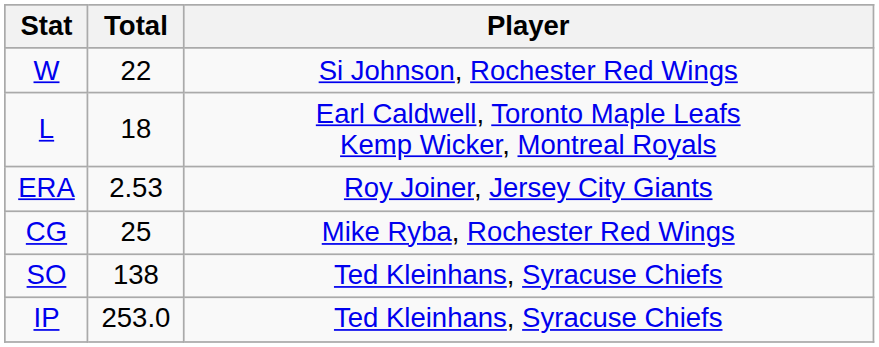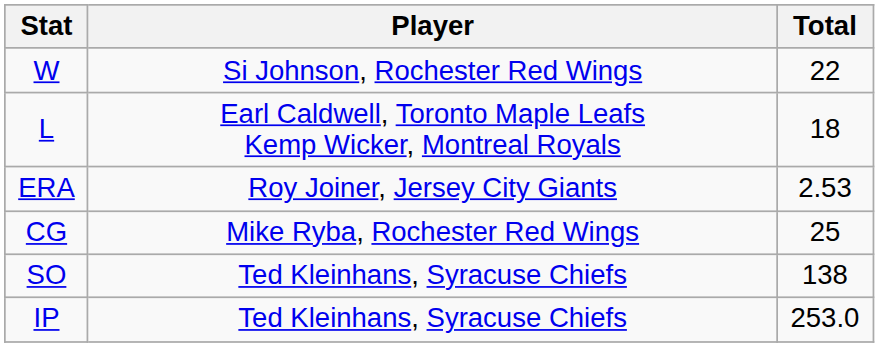columns swapped: Player <-> Total
